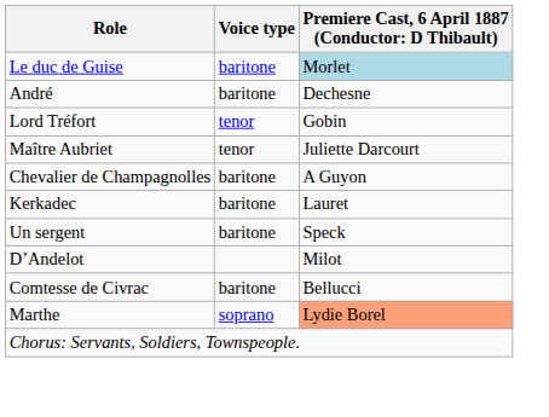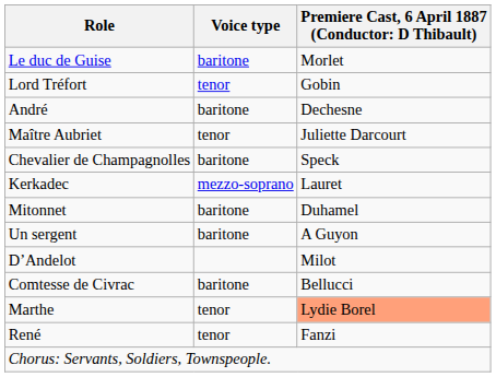Le duc de Guise | column 3: lightblue background -> no background
rows swapped: Lord Tréfort <-> André
Chevalier de Champagnolles | column 3: A Guyon -> Speck
Kerkadec | Voice type: baritone -> mezzo-soprano
+ row: Mitonnet | baritone | Duhamel
Un sergent | column 3: Speck -> A Guyon
Marthe | Voice type: soprano -> tenor
+ row: René | tenor | Fanzi
